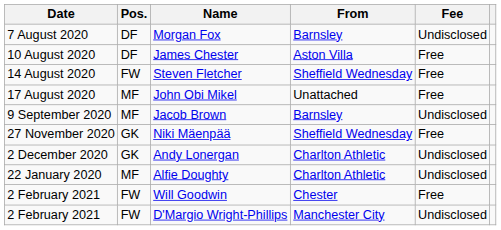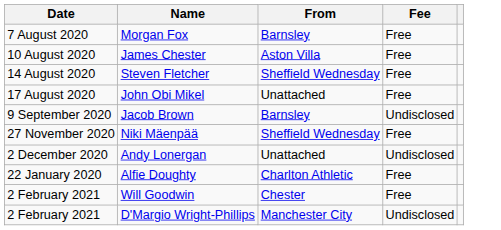- column: Pos. | DF | DF | FW | MF | MF | GK | GK | MF | FW | FW
Morgan Fox | Fee: Undisclosed -> Free
Andy Lonergan | From: Charlton Athletic -> Unattached
Alfie Doughty | Fee: Undisclosed -> Free
